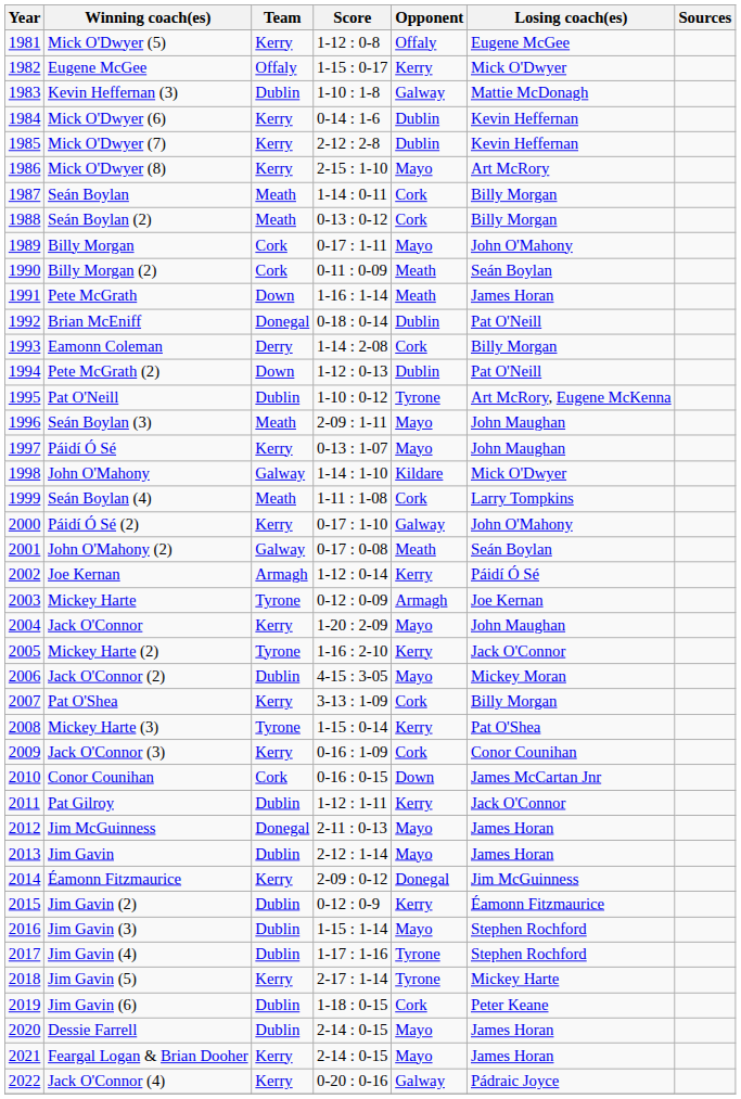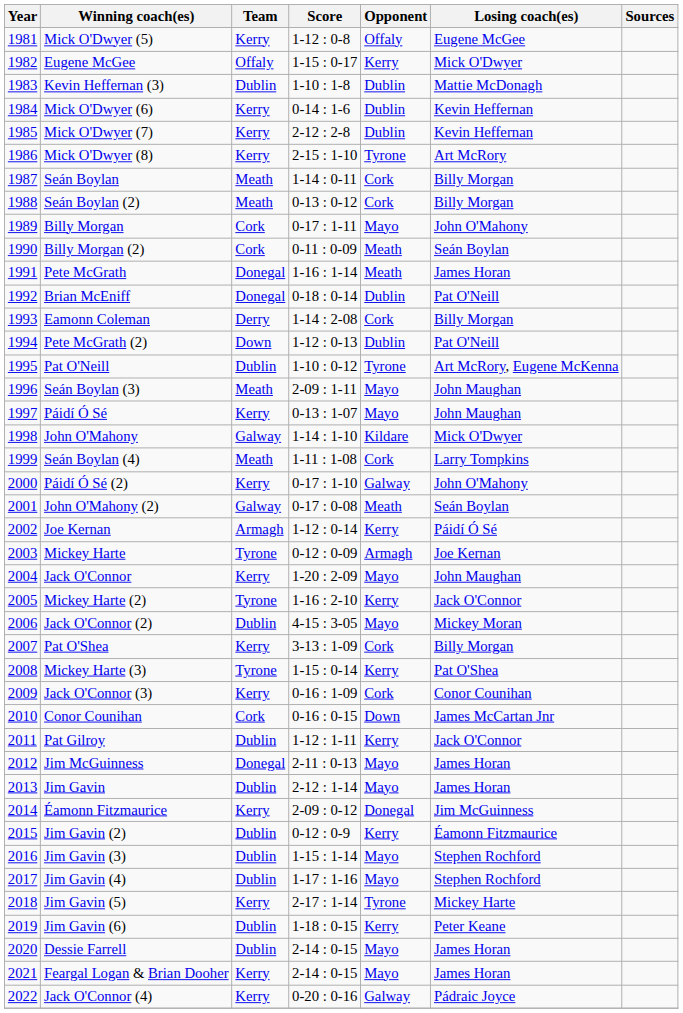Kevin Heffernan (3) | Opponent: Galway -> Dublin
Mick O'Dwyer (8) | Opponent: Mayo -> Tyrone
Pete McGrath | Team: Down -> Donegal
Jim Gavin (4) | Opponent: Tyrone -> Mayo
Jim Gavin (6) | Opponent: Cork -> Kerry
